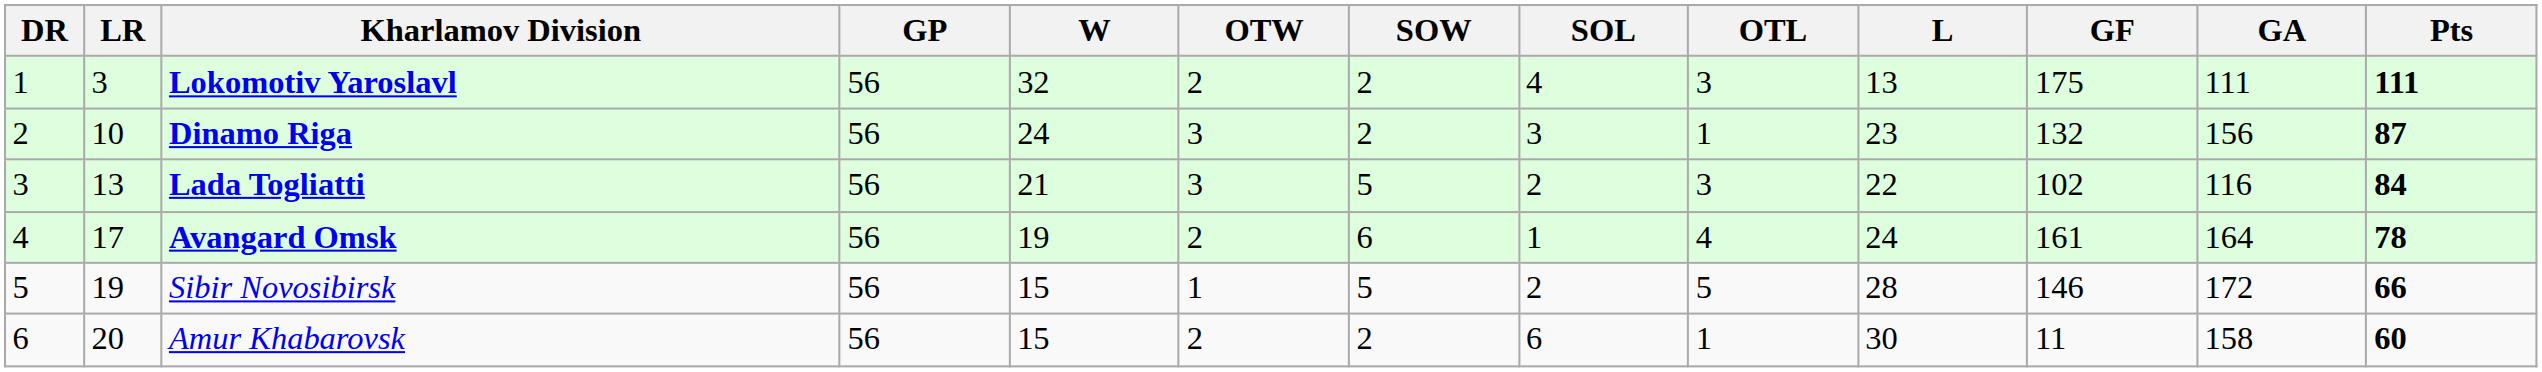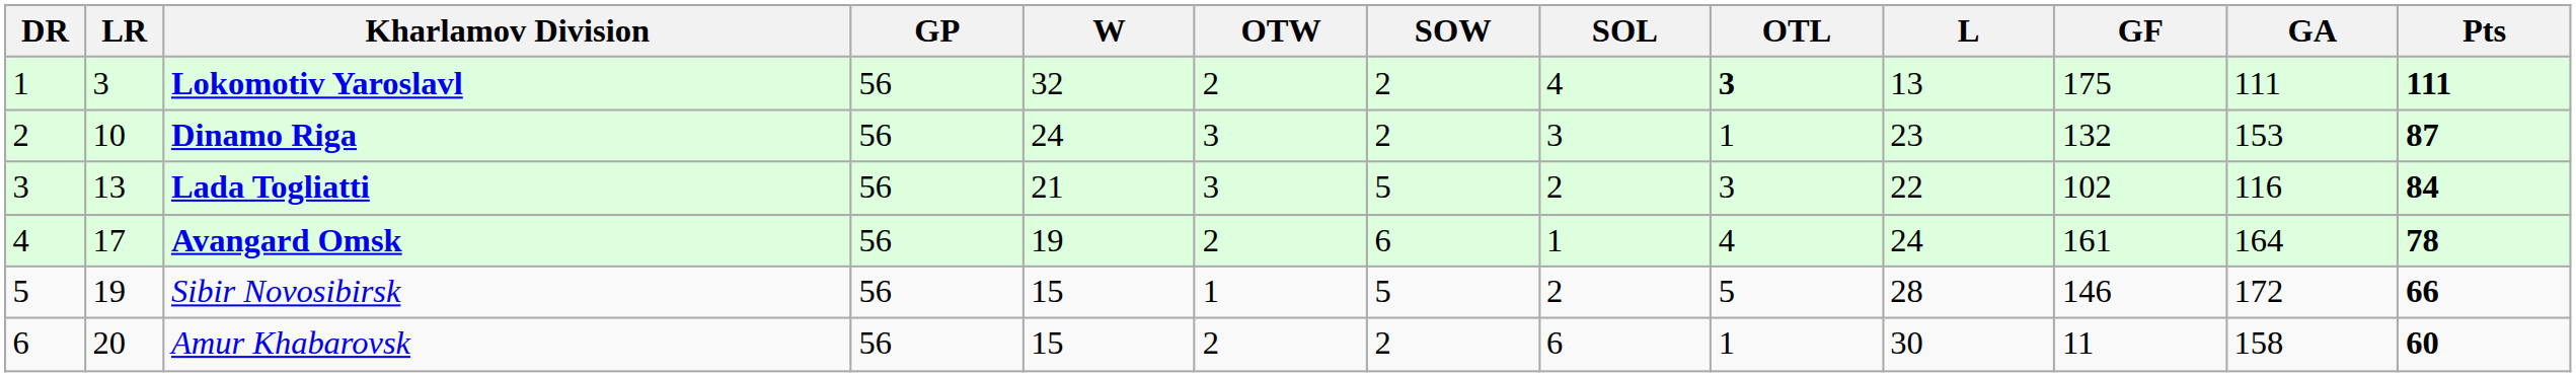Lokomotiv Yaroslavl | OTL: normal -> bold
Dinamo Riga | GA: 156 -> 153
